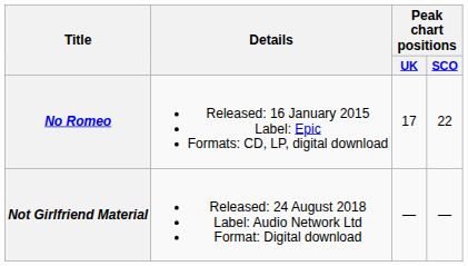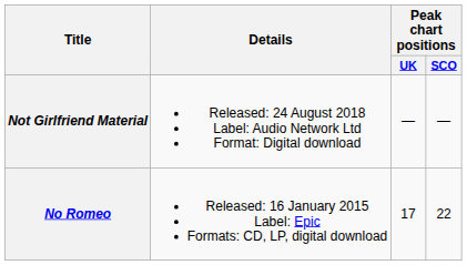rows swapped: No Romeo <-> Not Girlfriend Material
